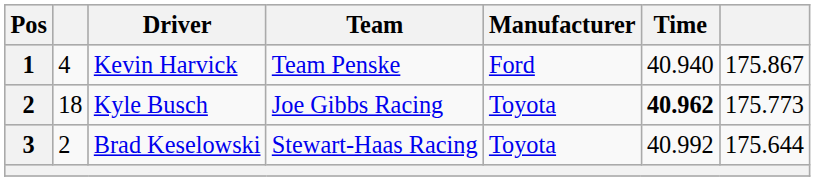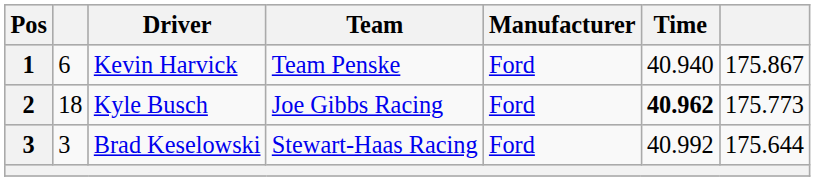Kevin Harvick | column 2: 4 -> 6
Kyle Busch | Manufacturer: Toyota -> Ford
Brad Keselowski | column 2: 2 -> 3
Brad Keselowski | Manufacturer: Toyota -> Ford
